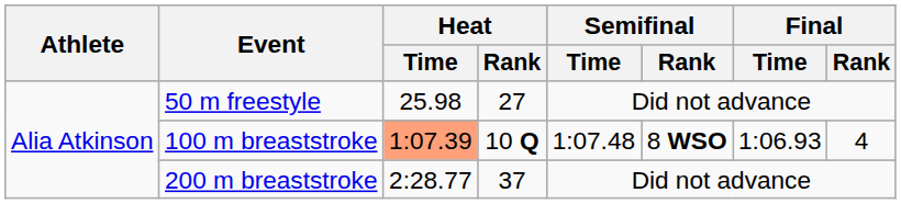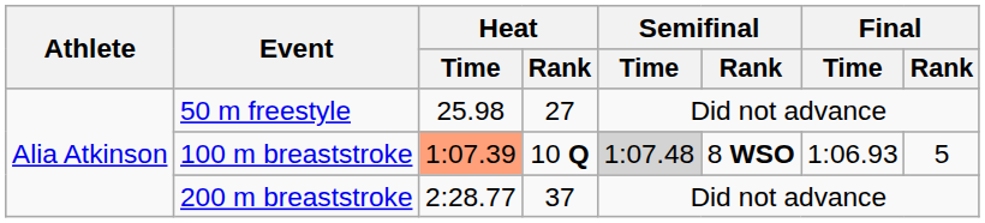100 m breaststroke | Semifinal / Time: no background -> lightgrey background
100 m breaststroke | Final / Rank: 4 -> 5
